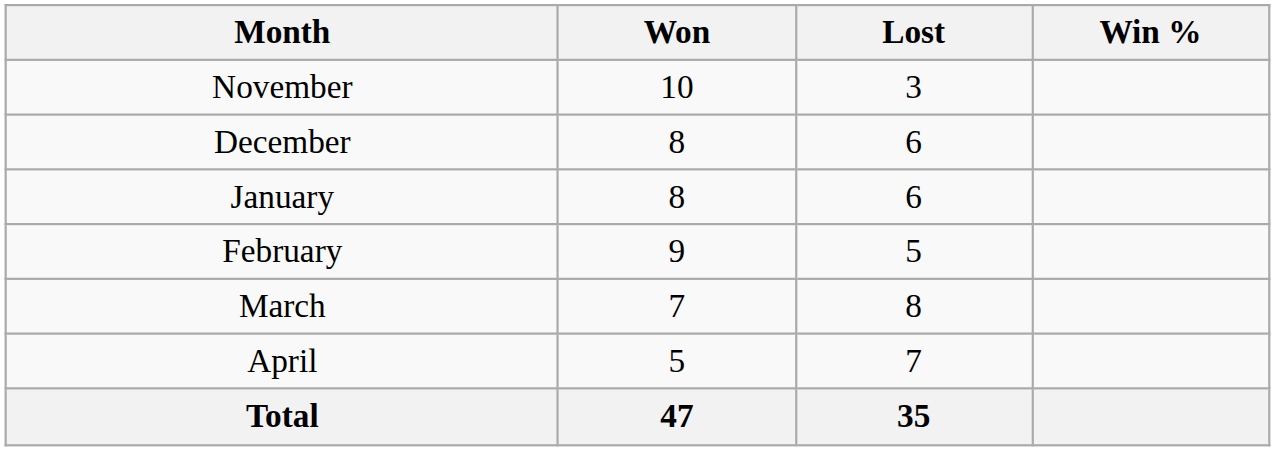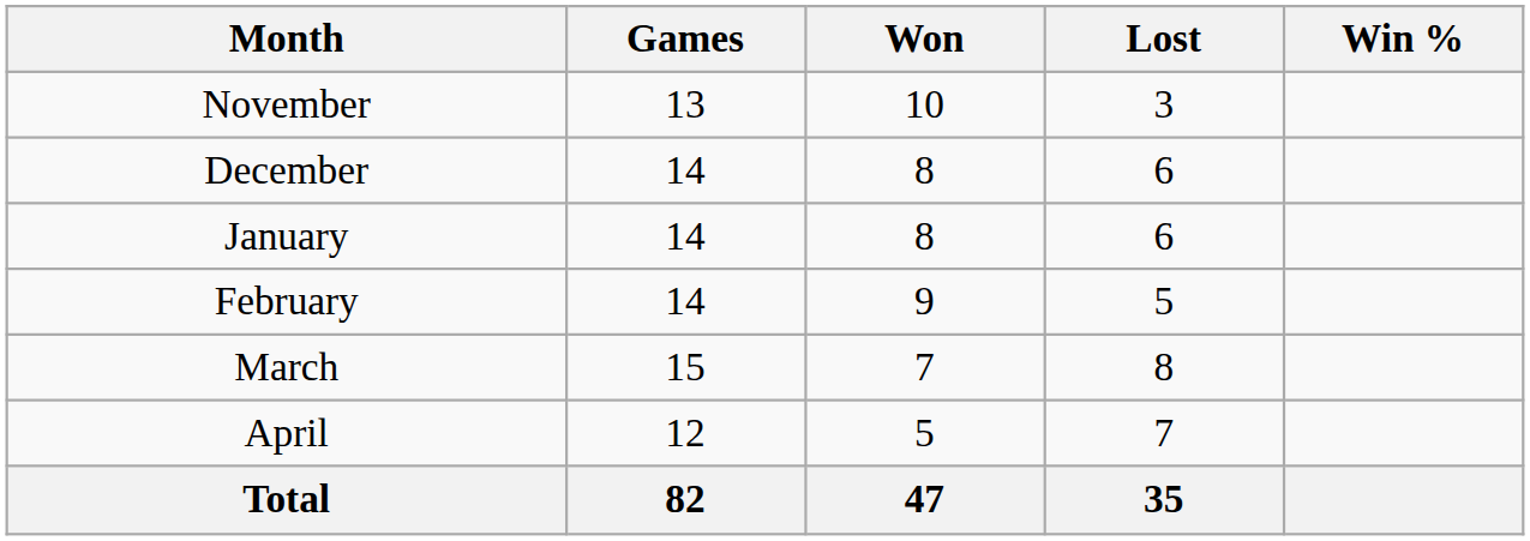+ column: Games | 13 | 14 | 14 | 14 | 15 | 12 | 82
